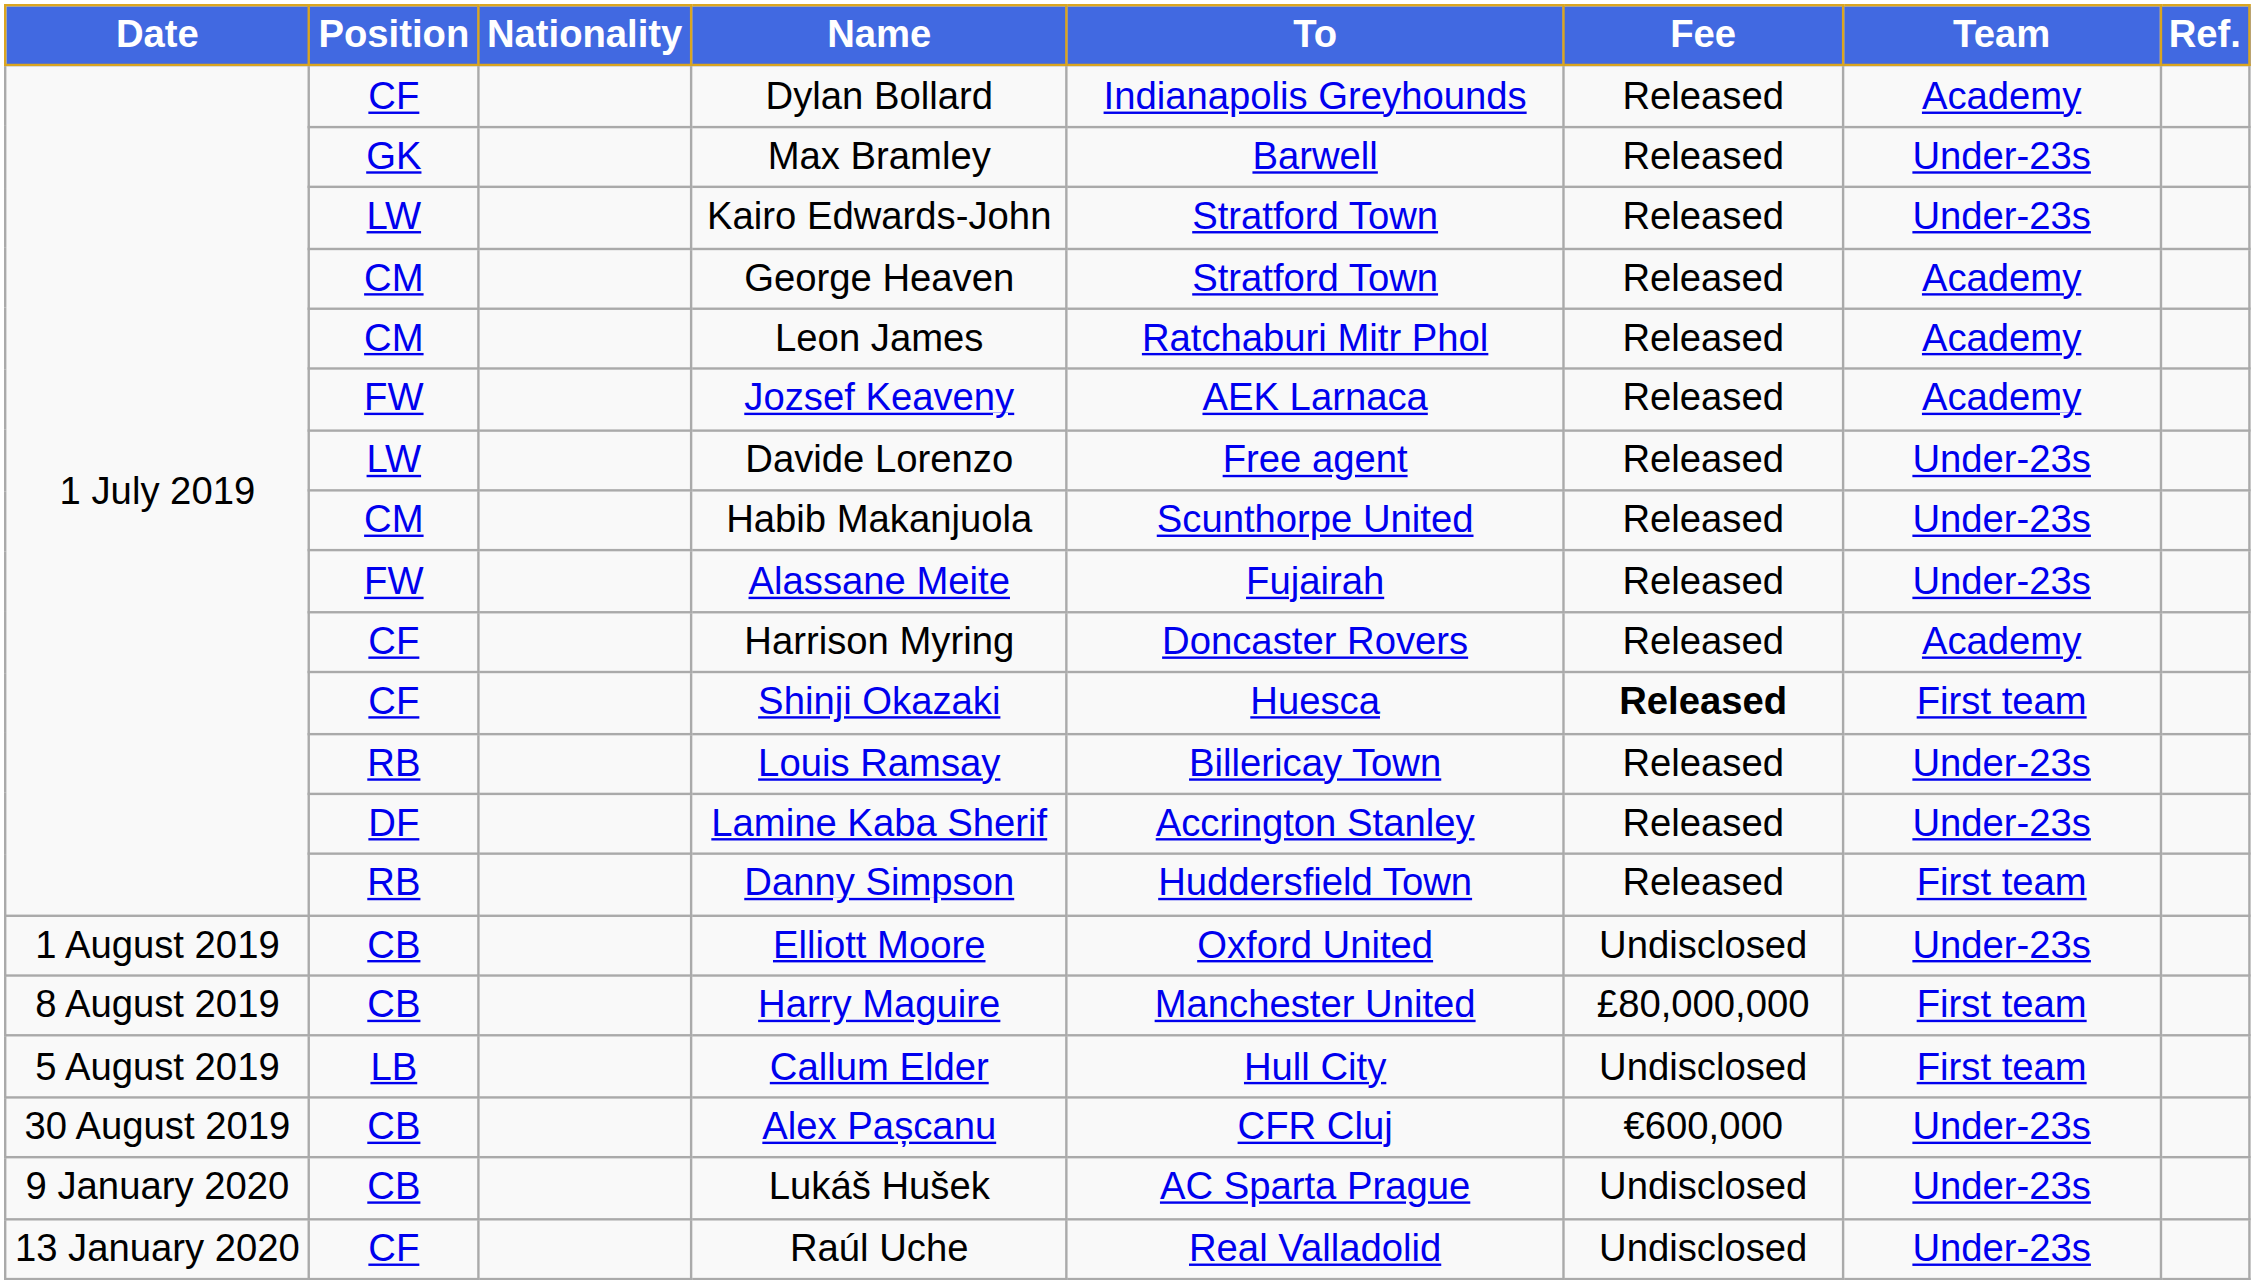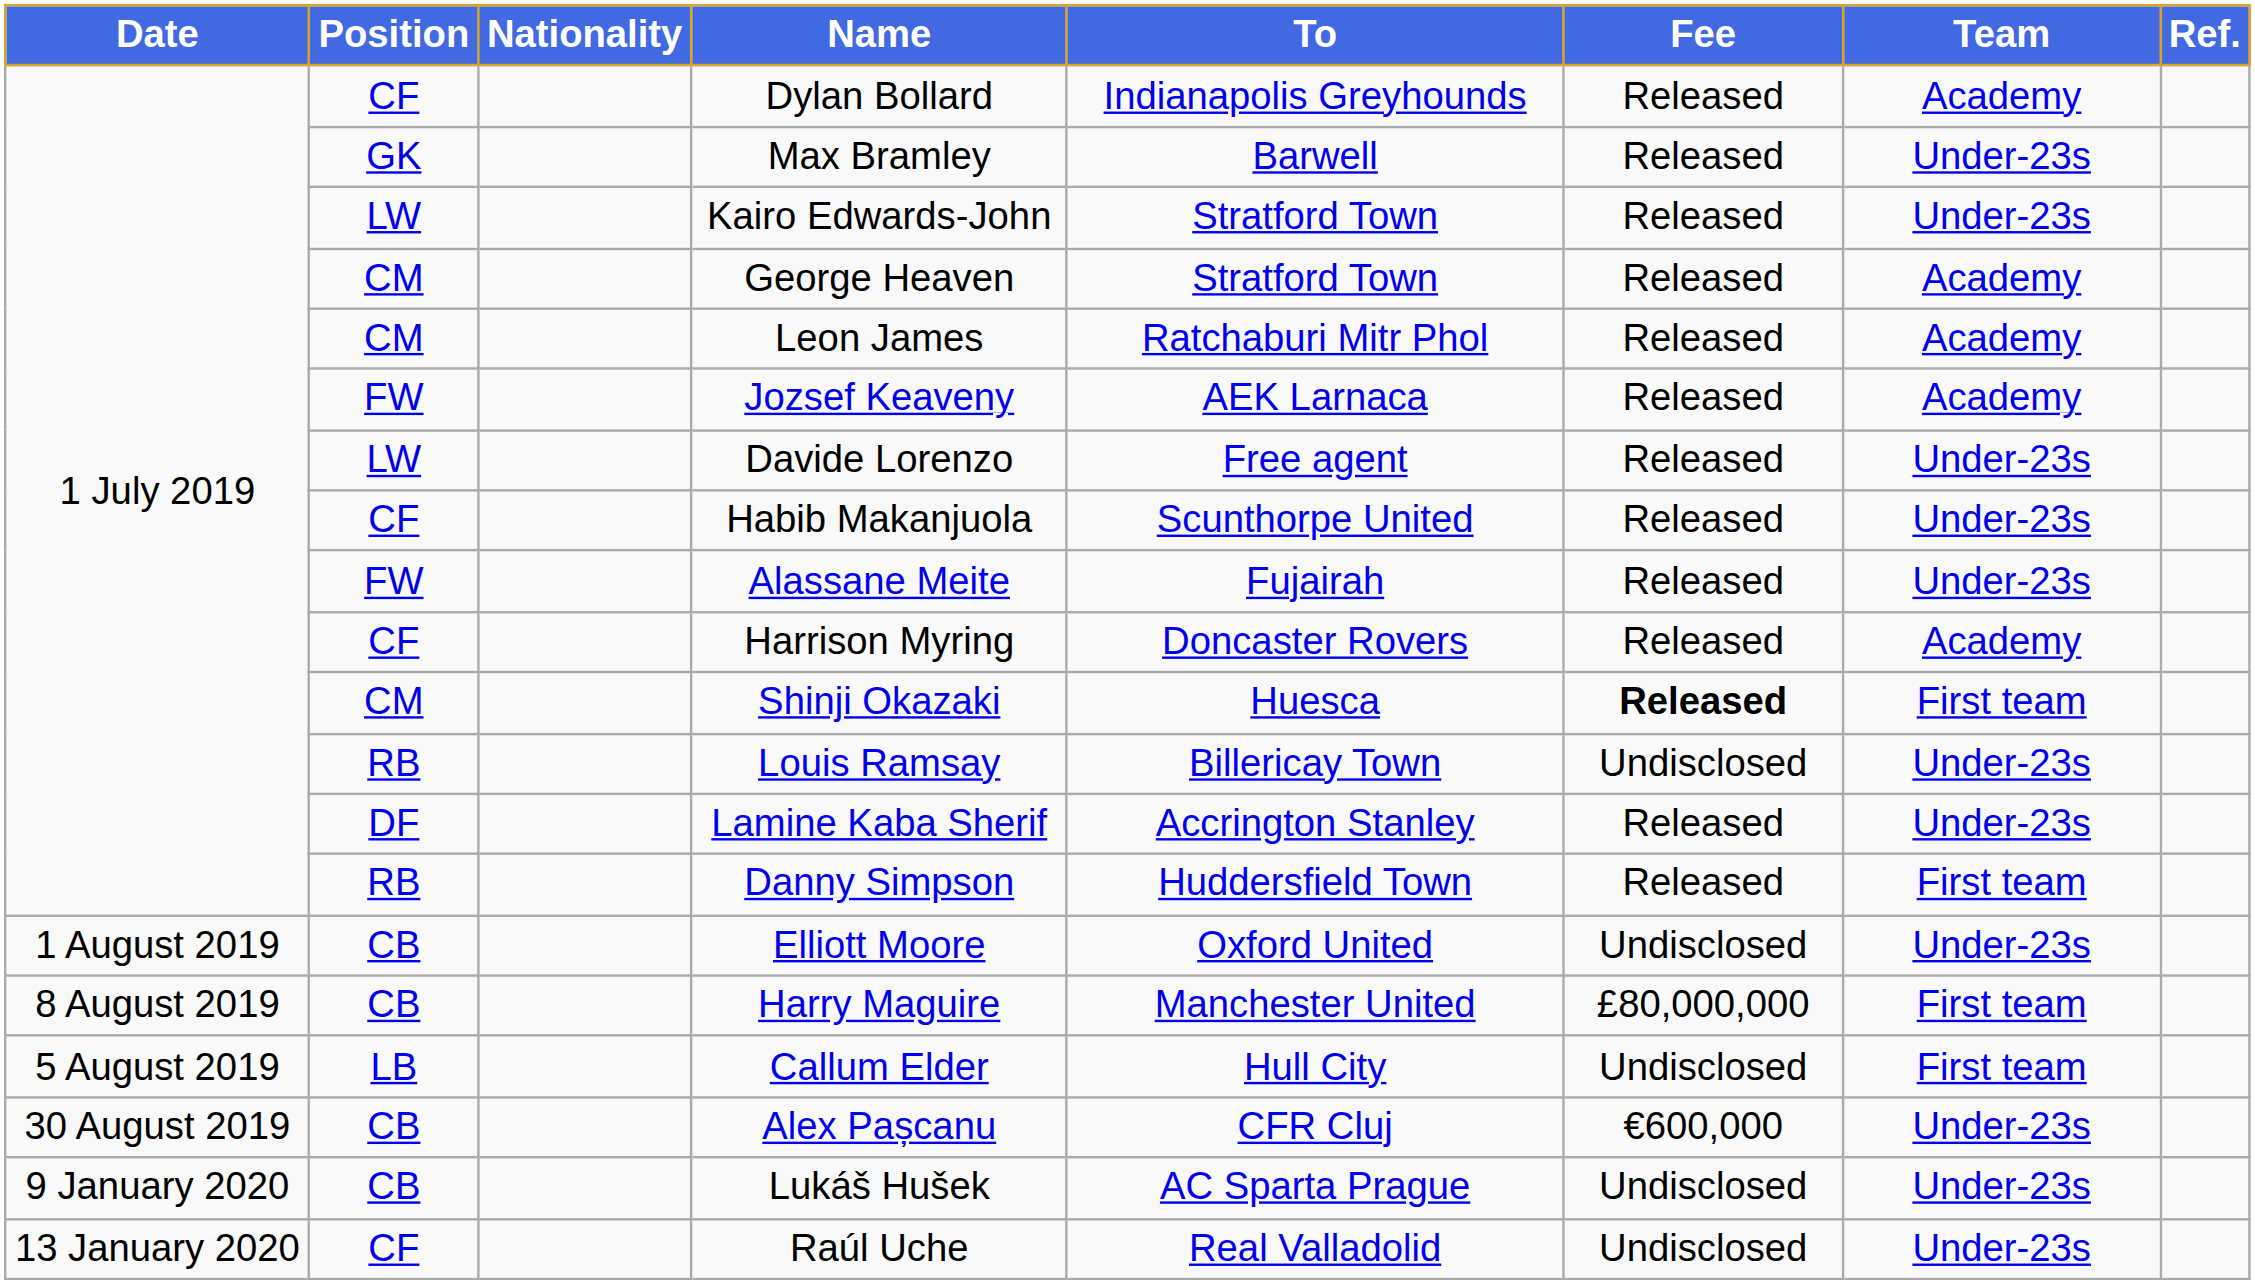Habib Makanjuola | Position: CM -> CF
Shinji Okazaki | Position: CF -> CM
Louis Ramsay | Fee: Released -> Undisclosed
